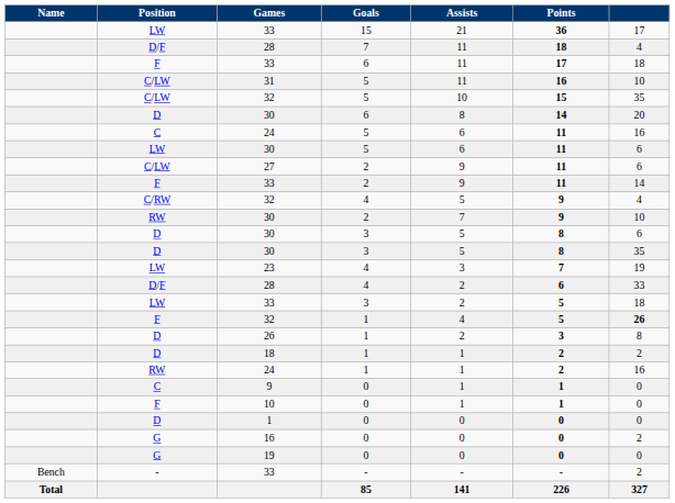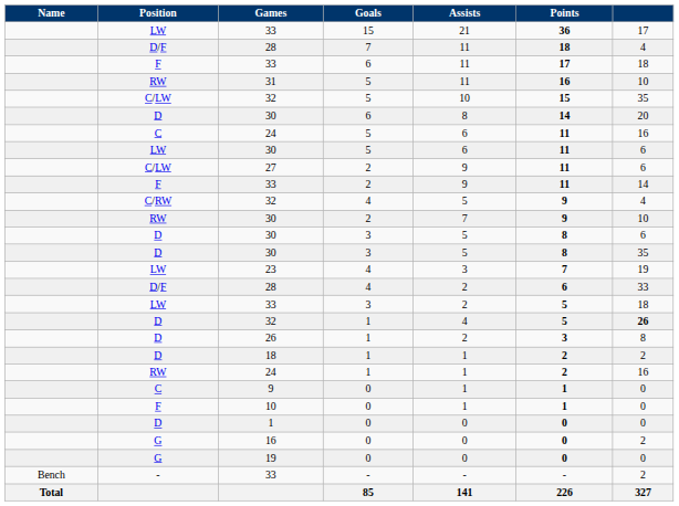31 | Position: C/LW -> RW
32 / 1 | Position: F -> D
